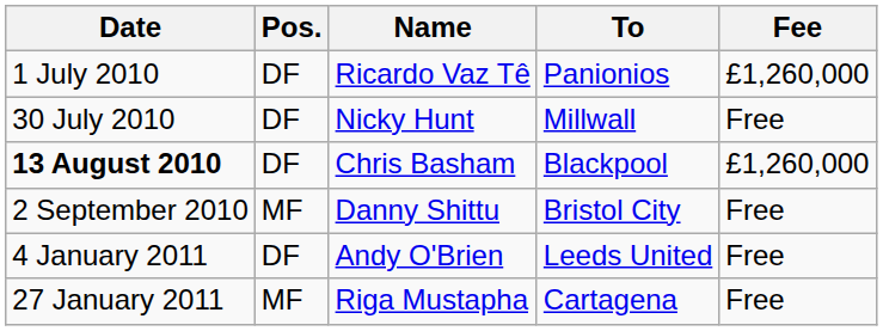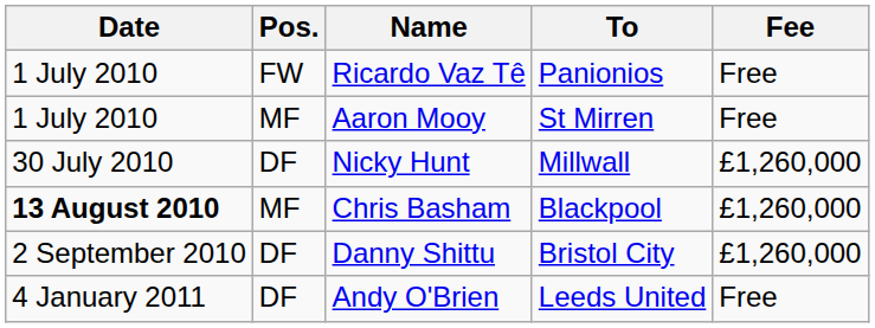Ricardo Vaz Tê | Pos.: DF -> FW
Ricardo Vaz Tê | Fee: £1,260,000 -> Free
+ row: 1 July 2010 | MF | Aaron Mooy | St Mirren | Free
Nicky Hunt | Fee: Free -> £1,260,000
Chris Basham | Pos.: DF -> MF
Danny Shittu | Pos.: MF -> DF
Danny Shittu | Fee: Free -> £1,260,000
- row: 27 January 2011 | MF | Riga Mustapha | Cartagena | Free
